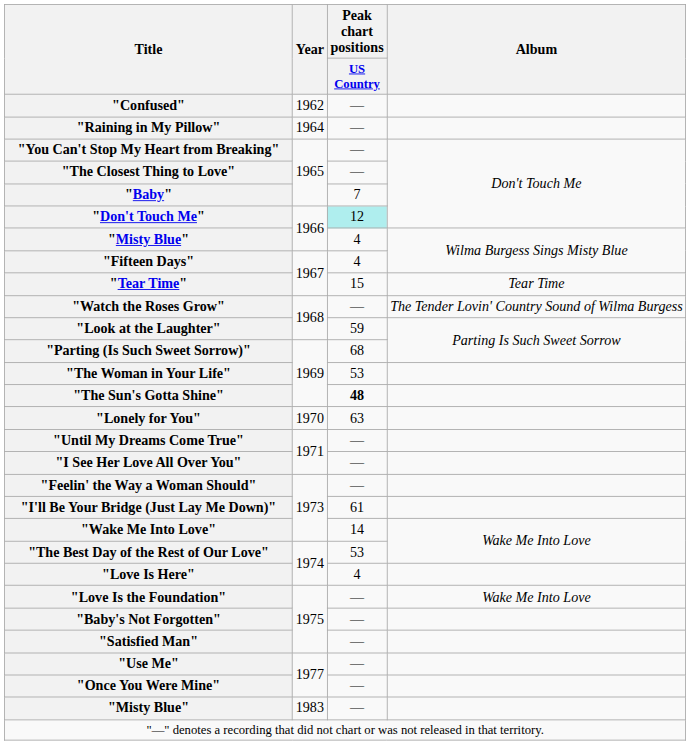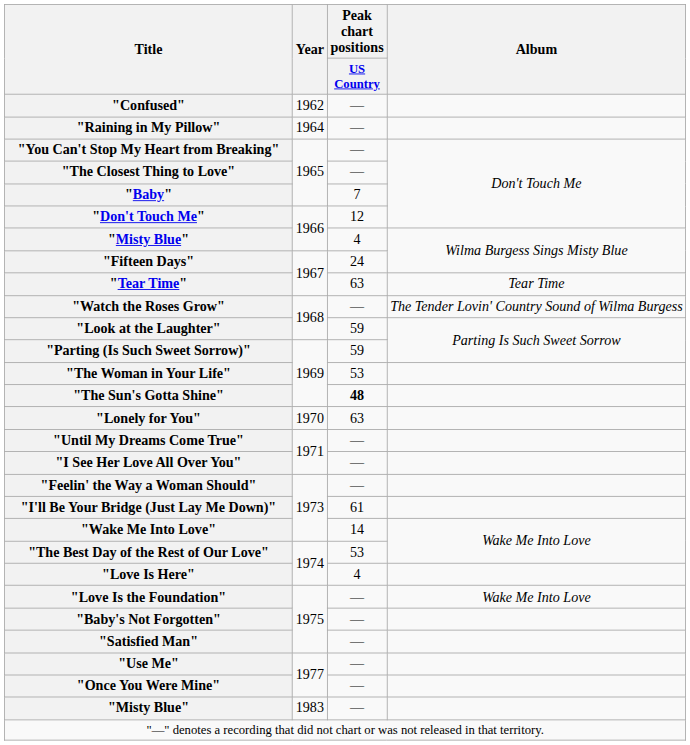"Don't Touch Me" | Peak chart positions / US Country: paleturquoise background -> no background
"Fifteen Days" | Peak chart positions / US Country: 4 -> 24
"Tear Time" | Peak chart positions / US Country: 15 -> 63
"Parting (Is Such Sweet Sorrow)" | Peak chart positions / US Country: 68 -> 59
